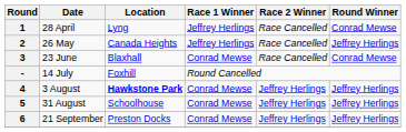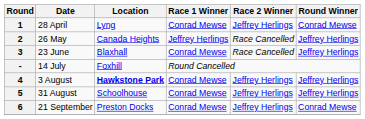1 | Race 1 Winner: Jeffrey Herlings -> Conrad Mewse
1 | Race 2 Winner: Race Cancelled -> Jeffrey Herlings
3 | Round Winner: Conrad Mewse -> Jeffrey Herlings
6 | Round Winner: Jeffrey Herlings -> Conrad Mewse
